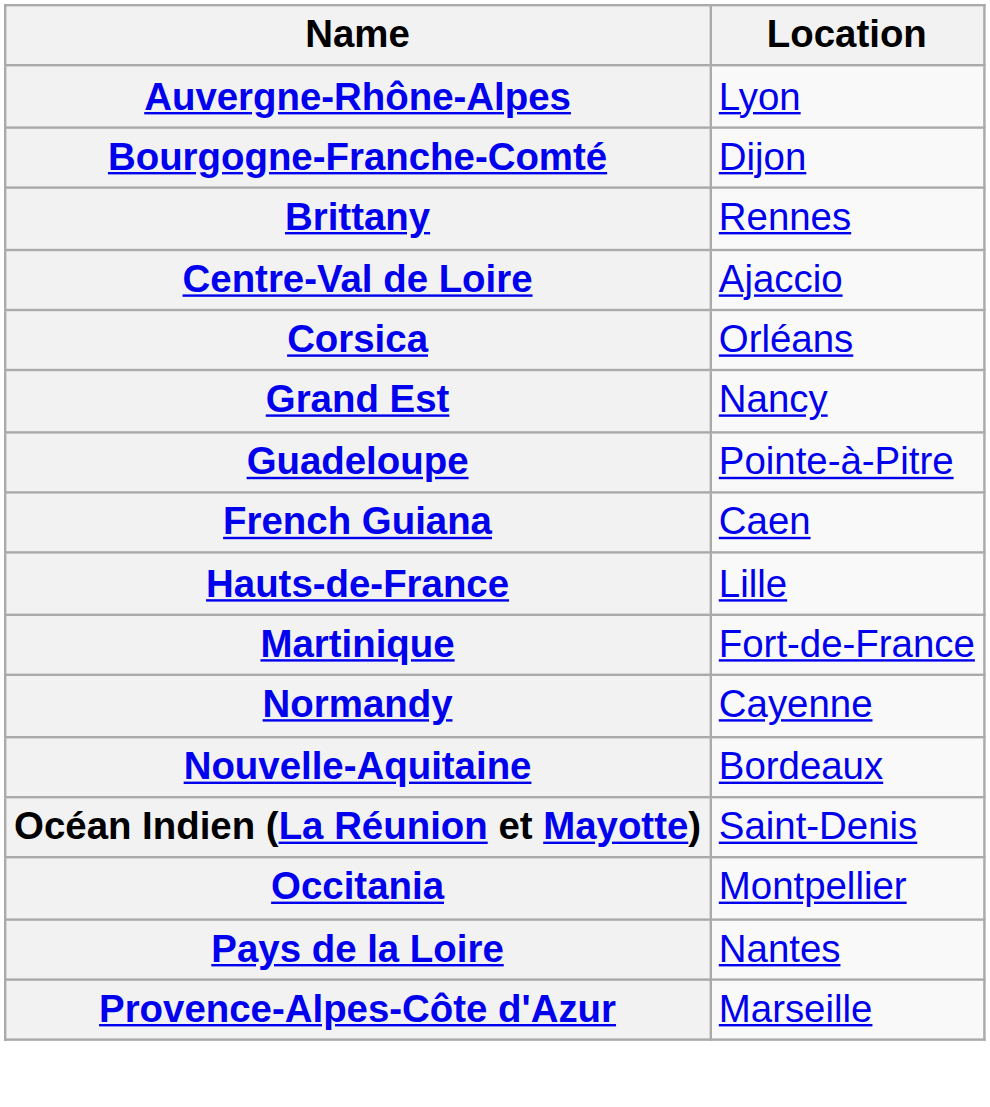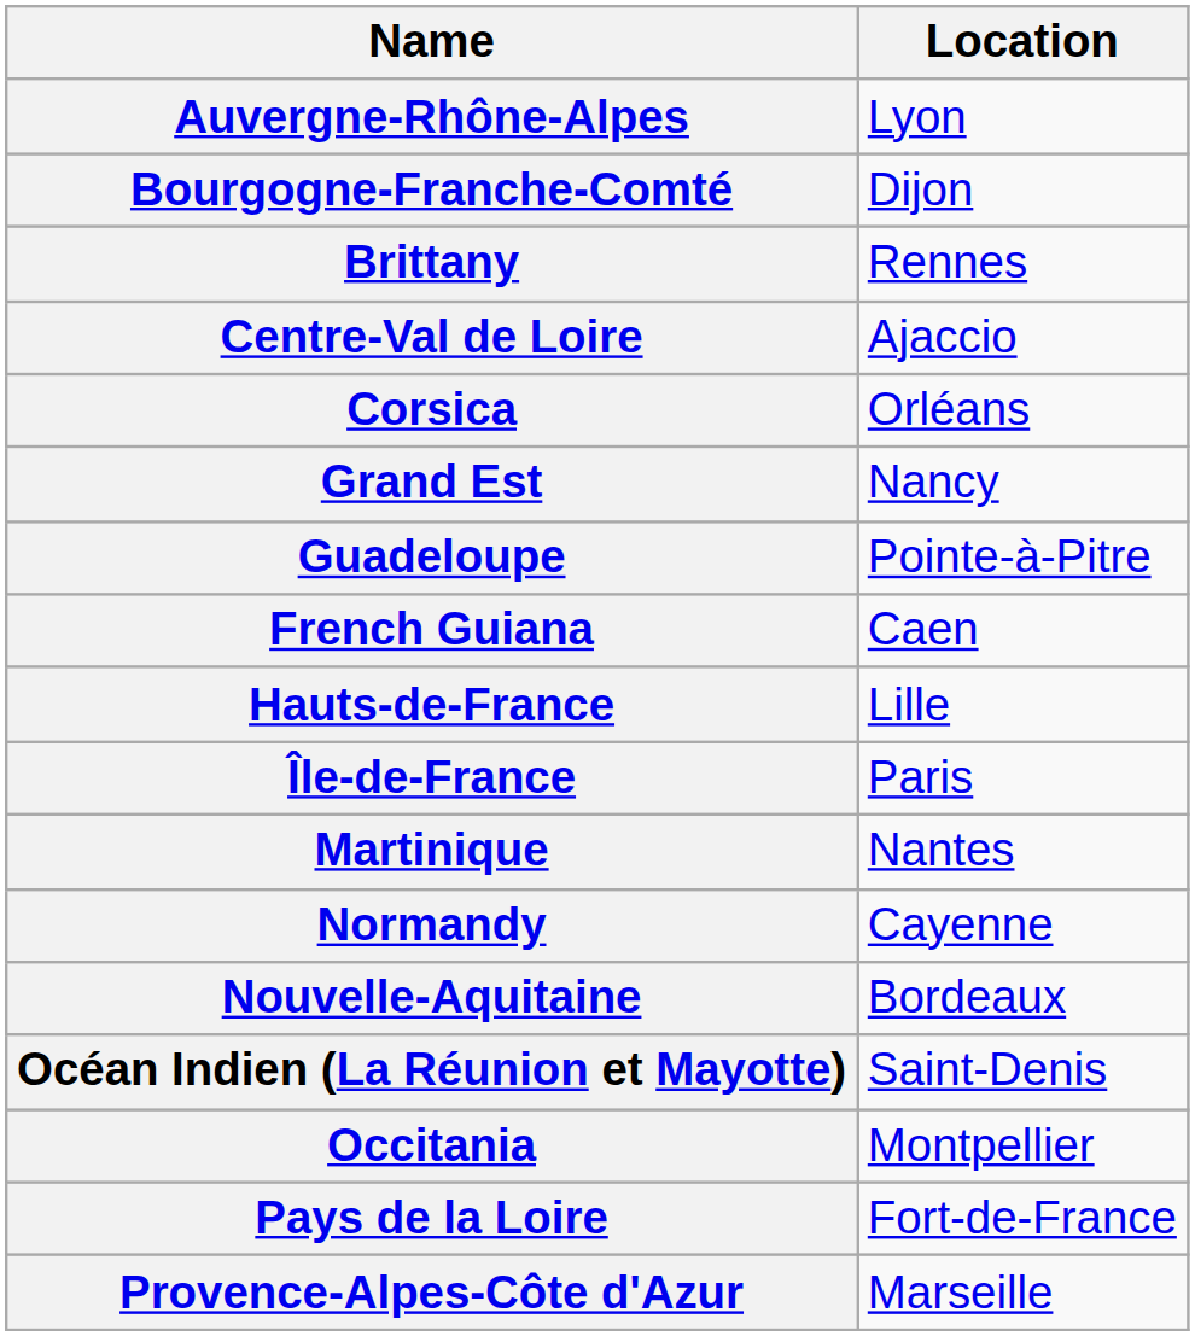+ row: Île-de-France | Paris
Martinique | Location: Fort-de-France -> Nantes
Pays de la Loire | Location: Nantes -> Fort-de-France
